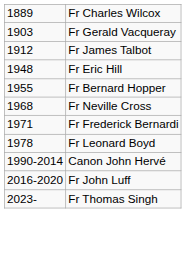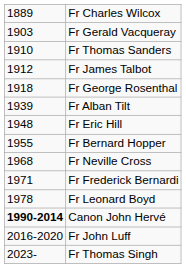+ row: 1910 | Fr Thomas Sanders
+ row: 1918 | Fr George Rosenthal
+ row: 1939 | Fr Alban Tilt
Canon John Hervé | column 1: normal -> bold
